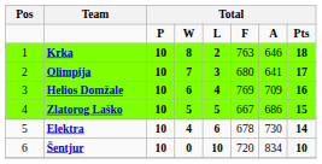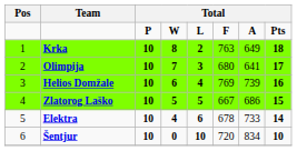Krka | column 7: 646 -> 649
Helios Domžale | column 7: 709 -> 739
Elektra | column 7: 730 -> 733
